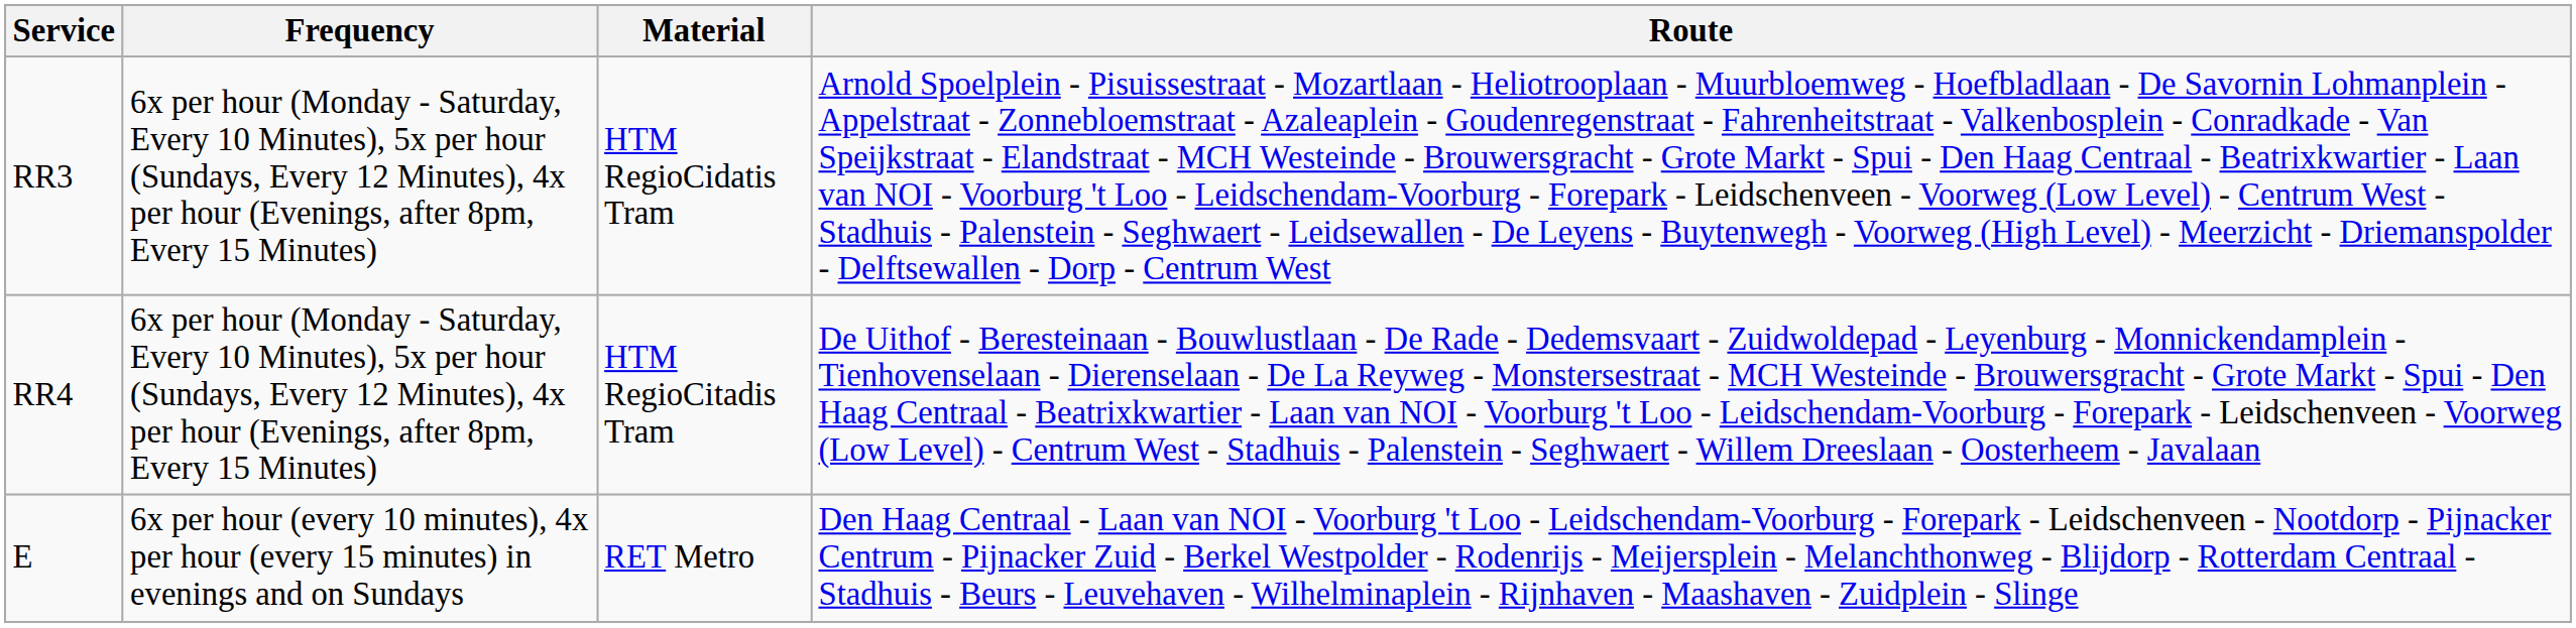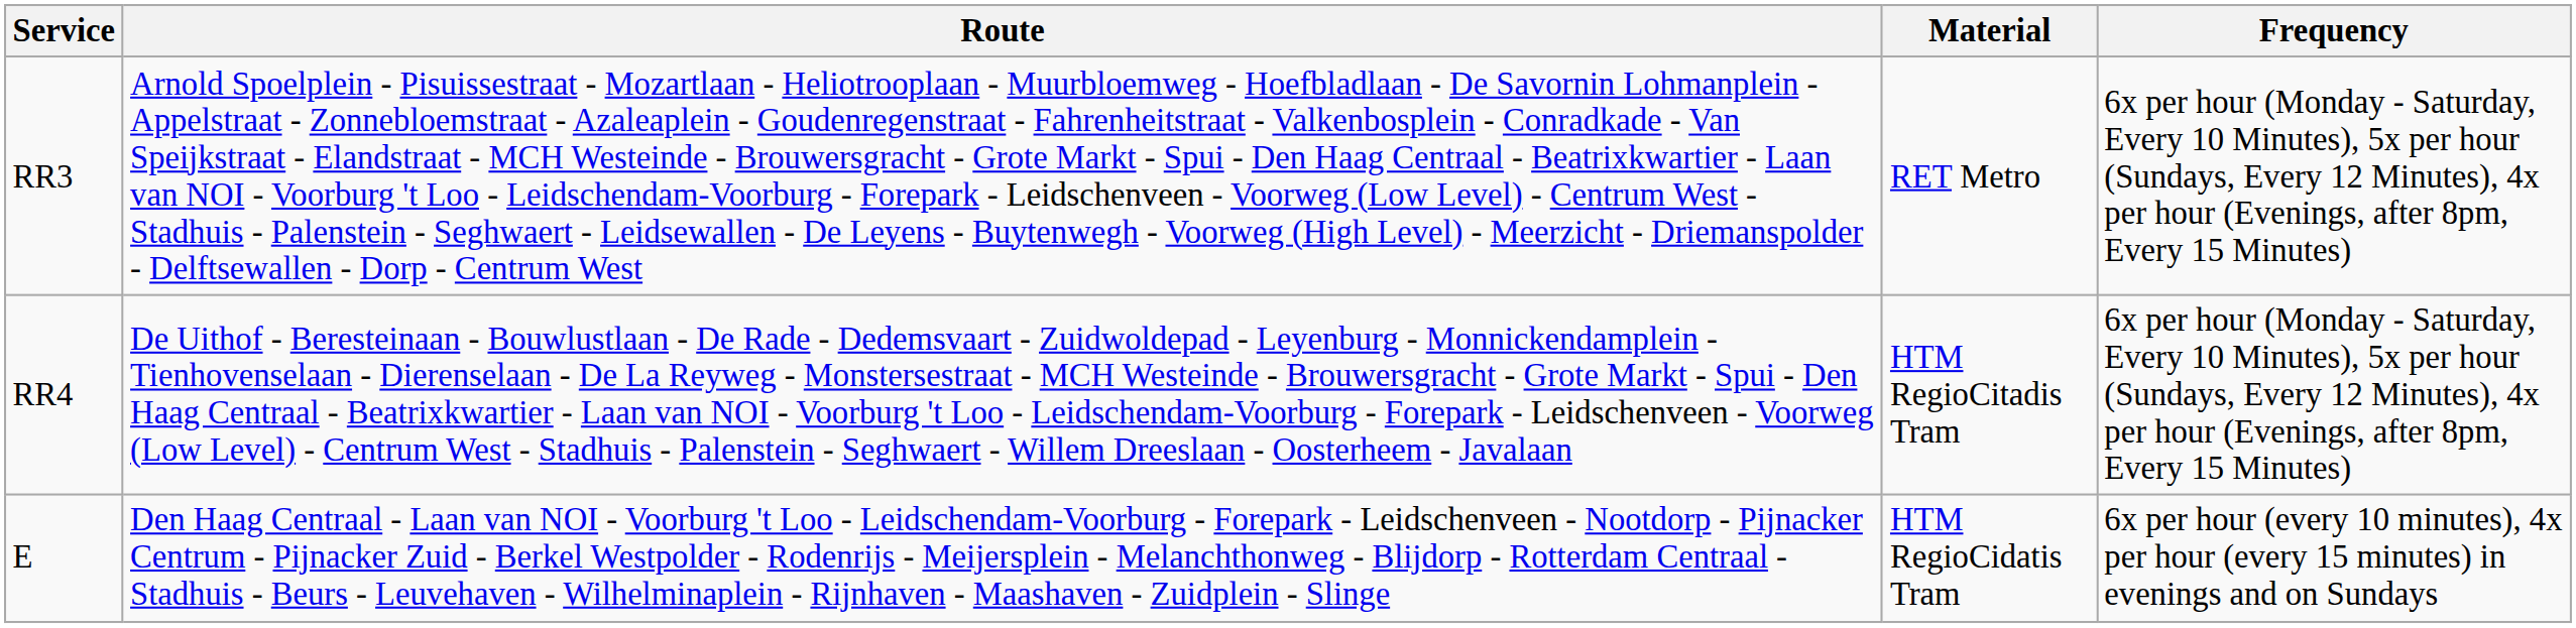columns swapped: Route <-> Frequency
RR3 | Material: HTM RegioCidatis Tram -> RET Metro
E | Material: RET Metro -> HTM RegioCidatis Tram
